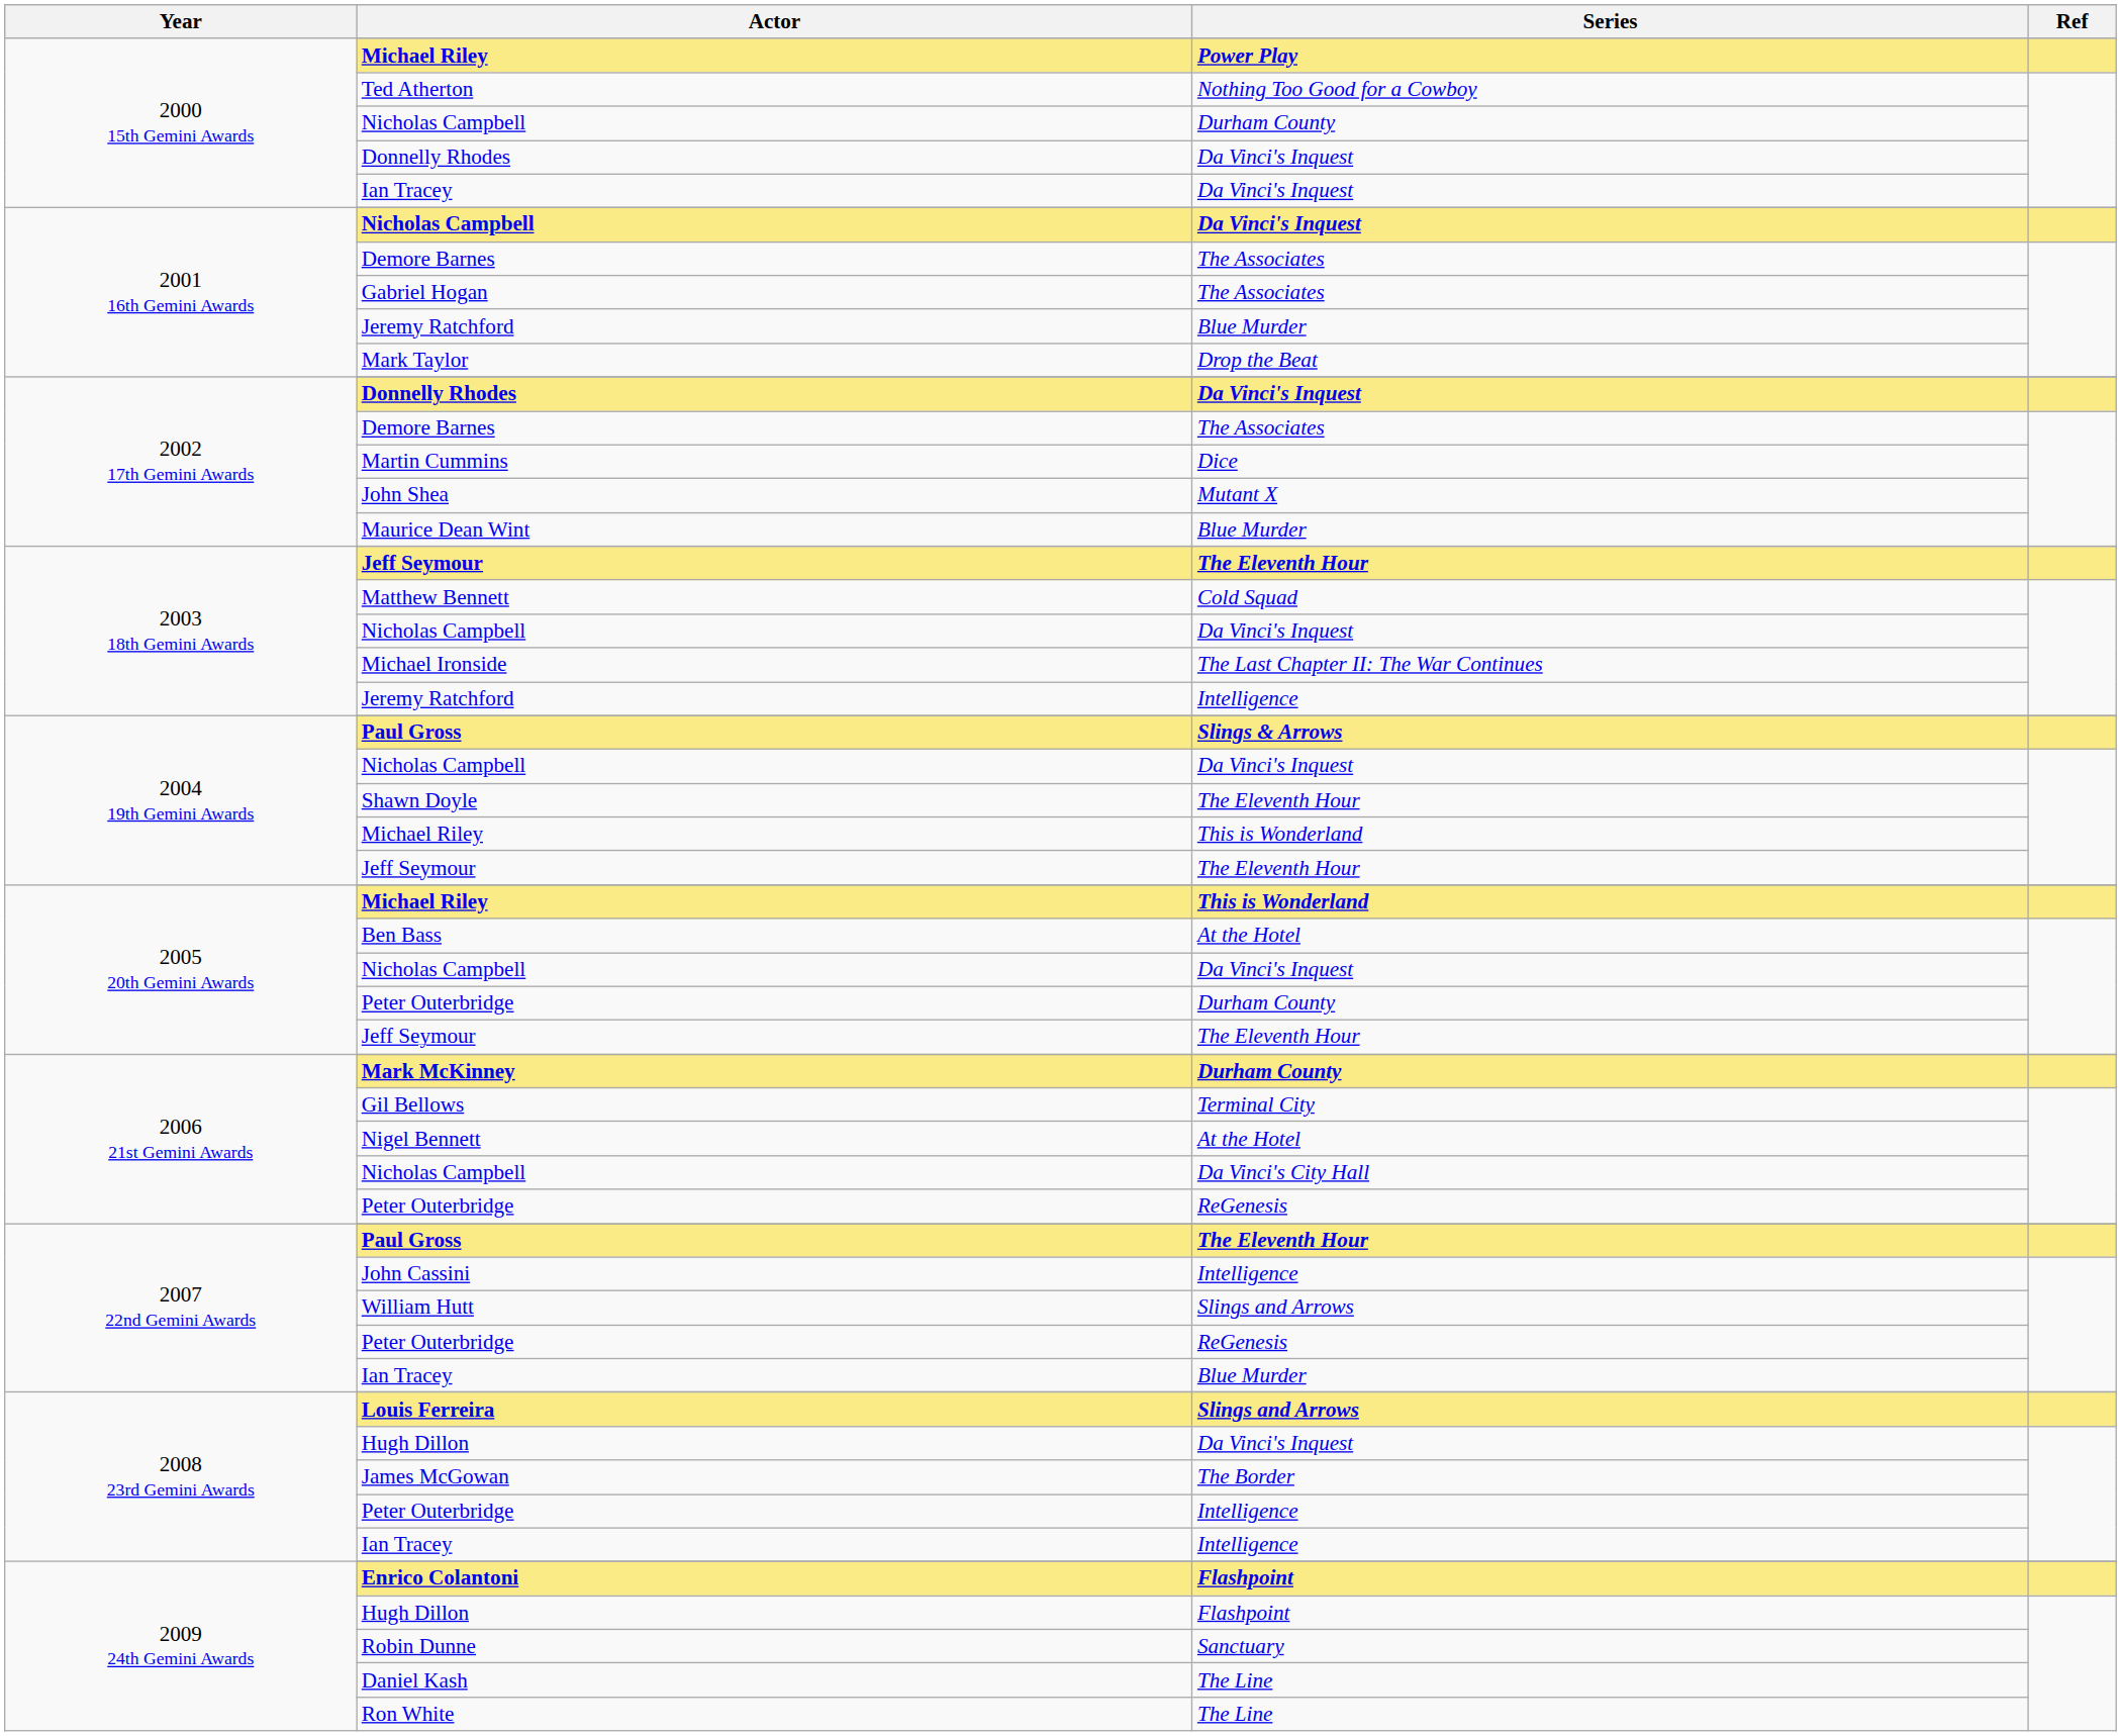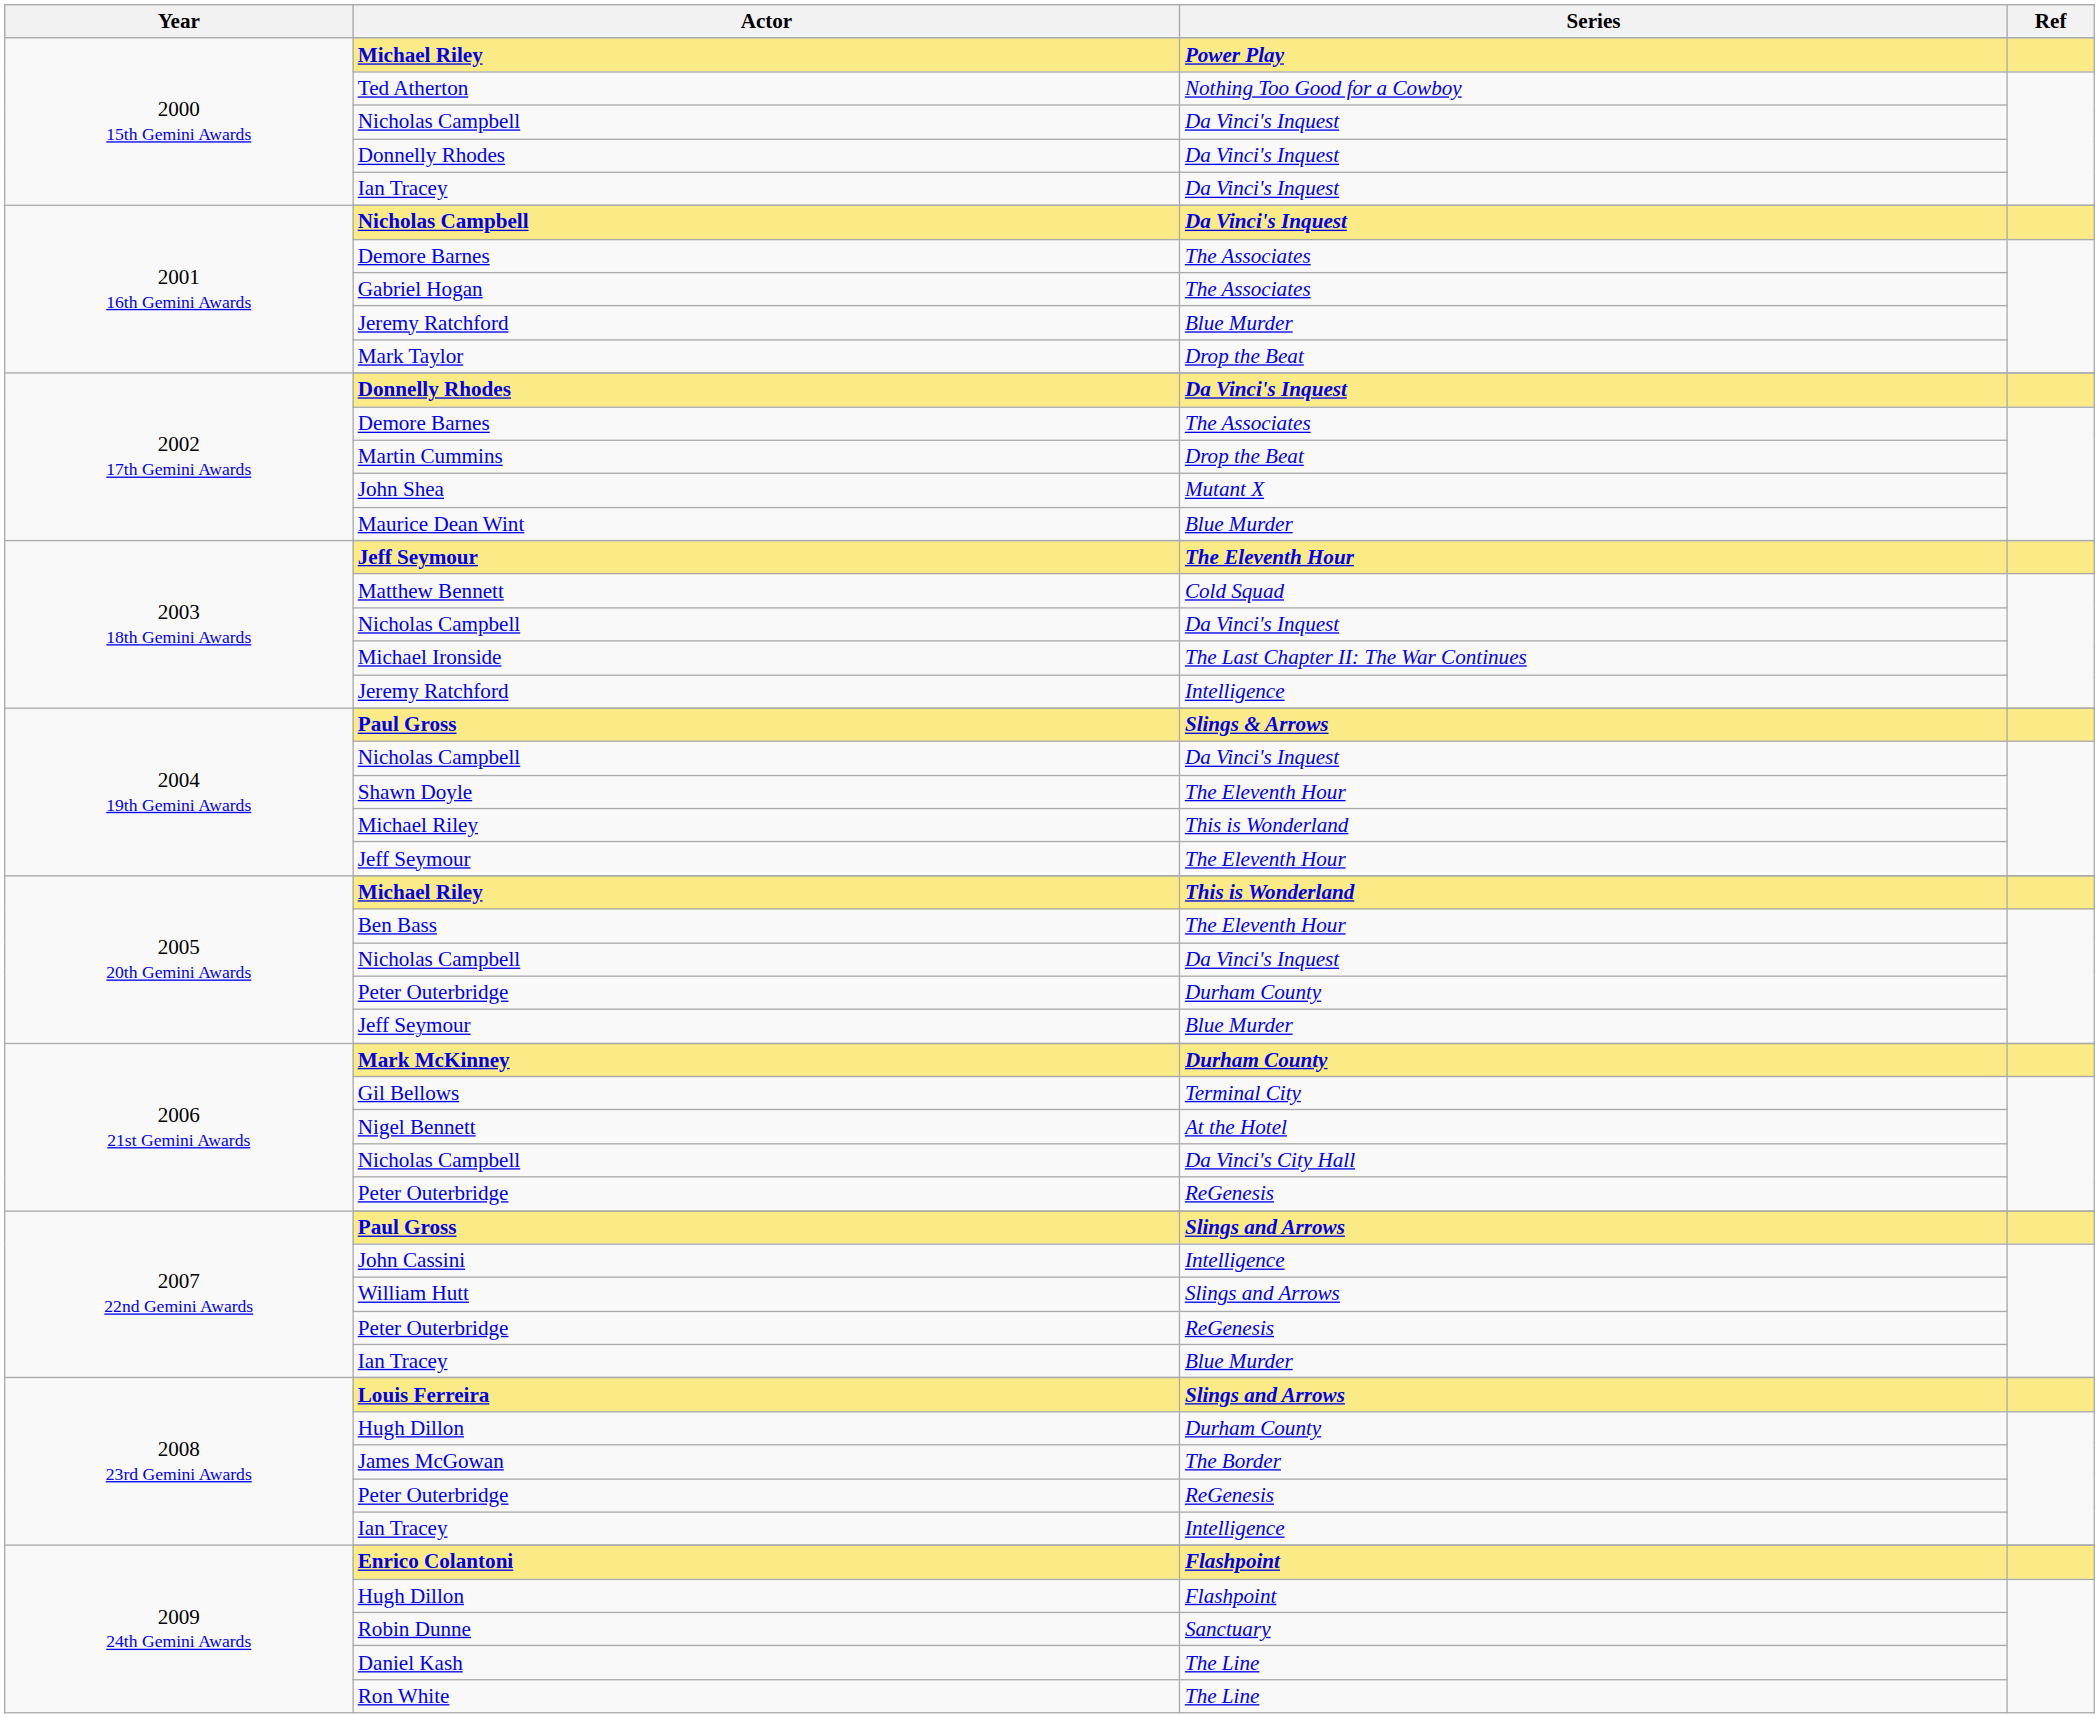2000 15th Gemini Awards / Nicholas Campbell | Series: Durham County -> Da Vinci's Inquest
Martin Cummins | Series: Dice -> Drop the Beat
Ben Bass | Series: At the Hotel -> The Eleventh Hour
2005 20th Gemini Awards / Jeff Seymour | Series: The Eleventh Hour -> Blue Murder
2007 22nd Gemini Awards / Paul Gross | Series: The Eleventh Hour -> Slings and Arrows
2008 23rd Gemini Awards / Hugh Dillon | Series: Da Vinci's Inquest -> Durham County
2008 23rd Gemini Awards / Peter Outerbridge | Series: Intelligence -> ReGenesis
